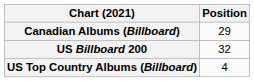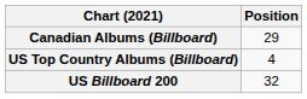rows swapped: US Billboard 200 <-> US Top Country Albums (Billboard)
